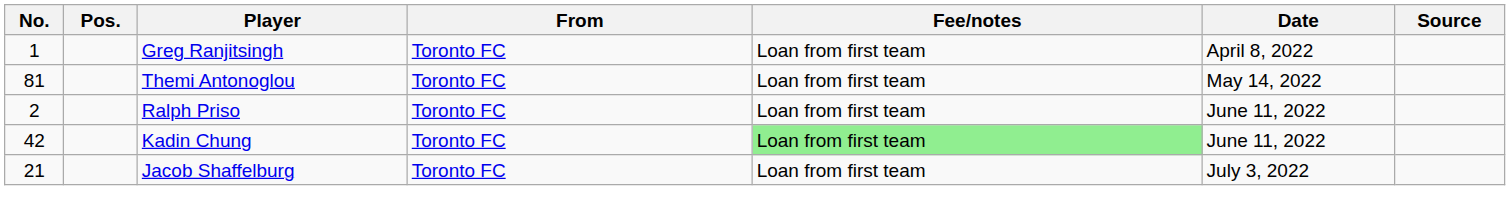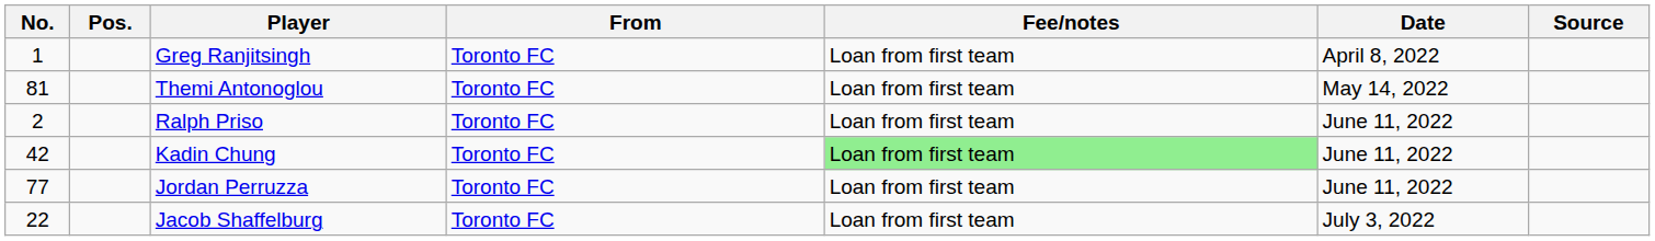+ row: 77 | Jordan Perruzza | Toronto FC | Loan from first team | June 11, 2022
Jacob Shaffelburg | No.: 21 -> 22
